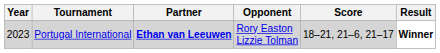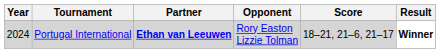Portugal International | Year: 2023 -> 2024
